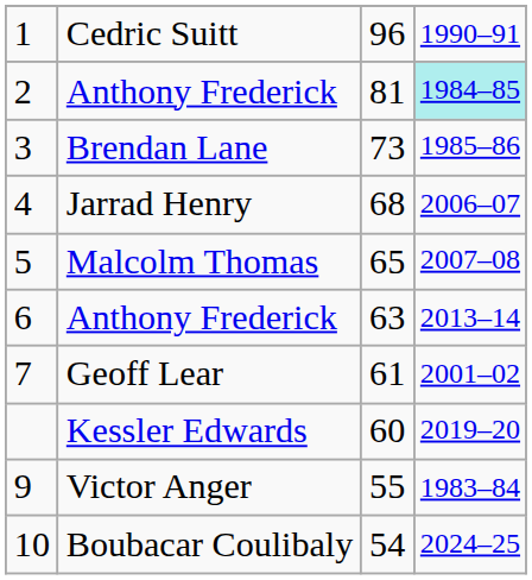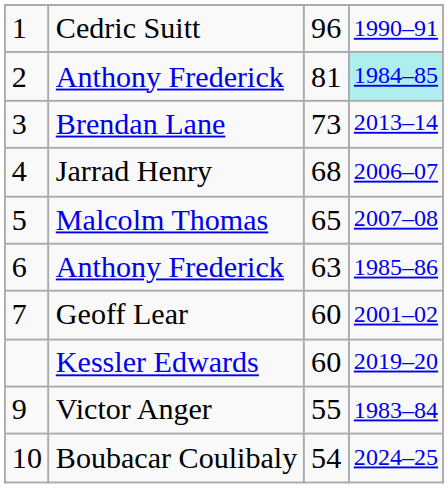Brendan Lane | column 4: 1985–86 -> 2013–14
6 / Anthony Frederick | column 4: 2013–14 -> 1985–86
Geoff Lear | column 3: 61 -> 60
